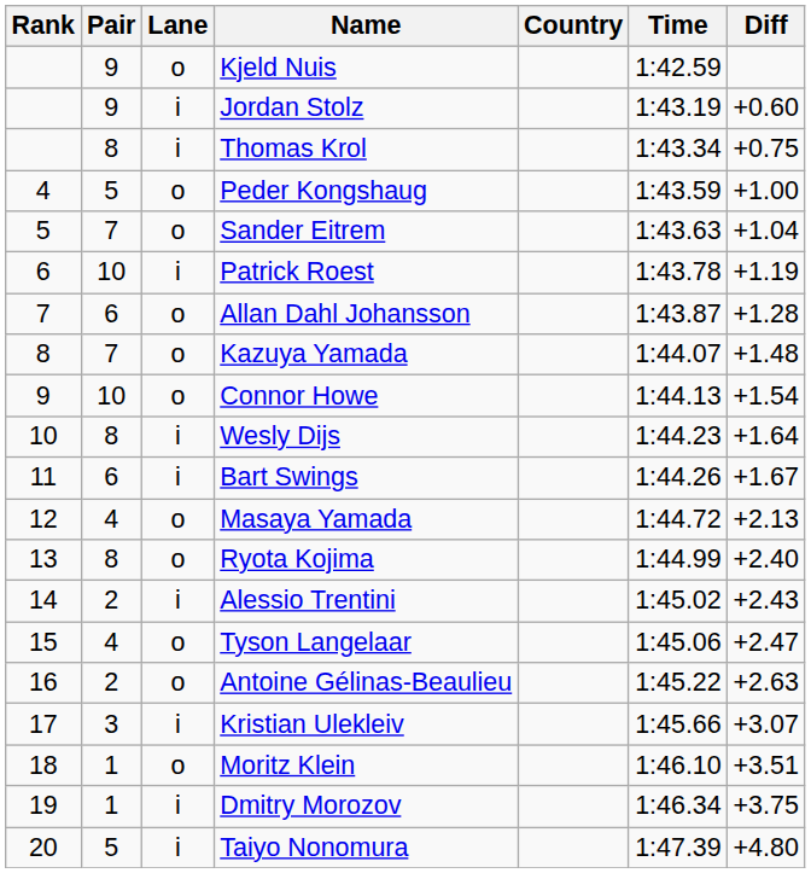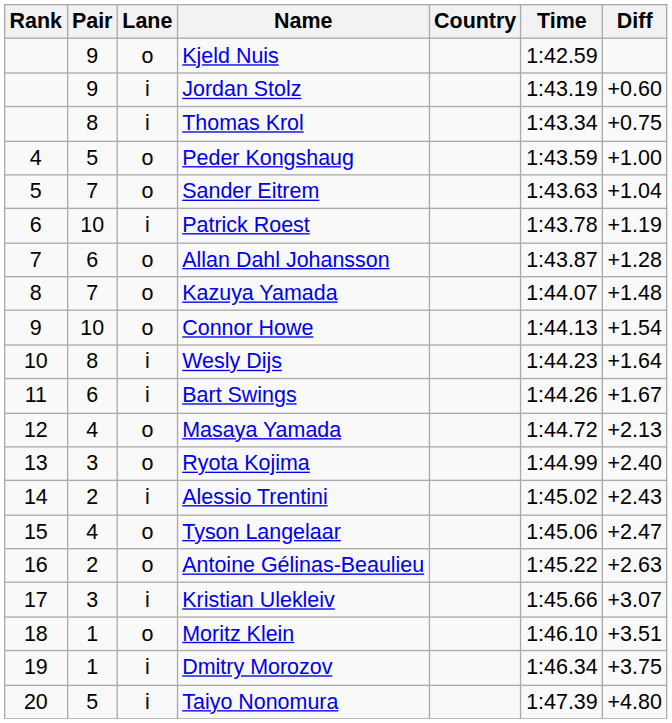Ryota Kojima | Pair: 8 -> 3
